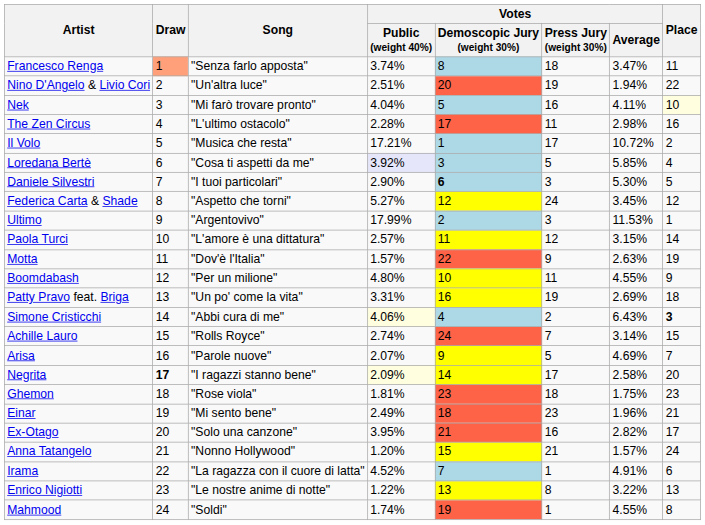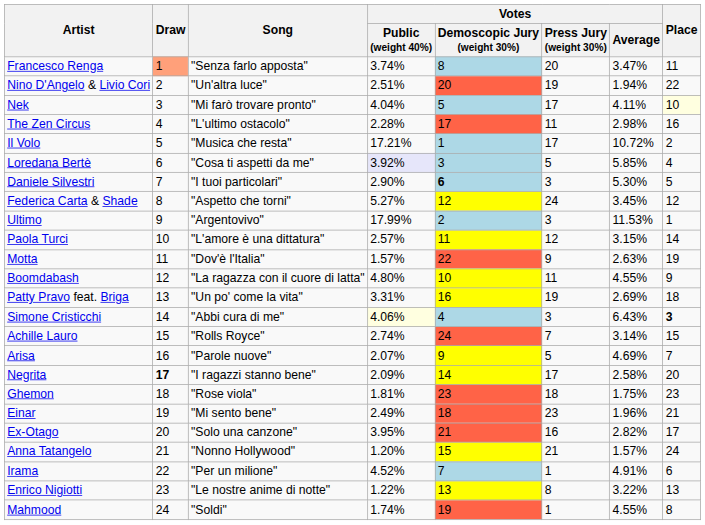Francesco Renga | Votes / Press Jury (weight 30%): 18 -> 20
Nek | Votes / Press Jury (weight 30%): 16 -> 17
Boomdabash | Song: "Per un milione" -> "La ragazza con il cuore di latta"
Simone Cristicchi | Votes / Press Jury (weight 30%): 2 -> 3
Negrita | Votes / Public (weight 40%): lightyellow background -> no background
Irama | Song: "La ragazza con il cuore di latta" -> "Per un milione"
